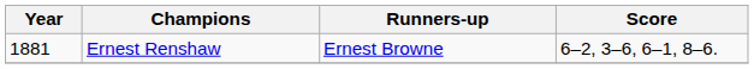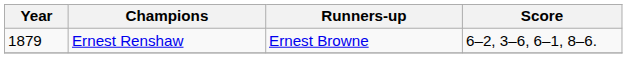Ernest Renshaw | Year: 1881 -> 1879
